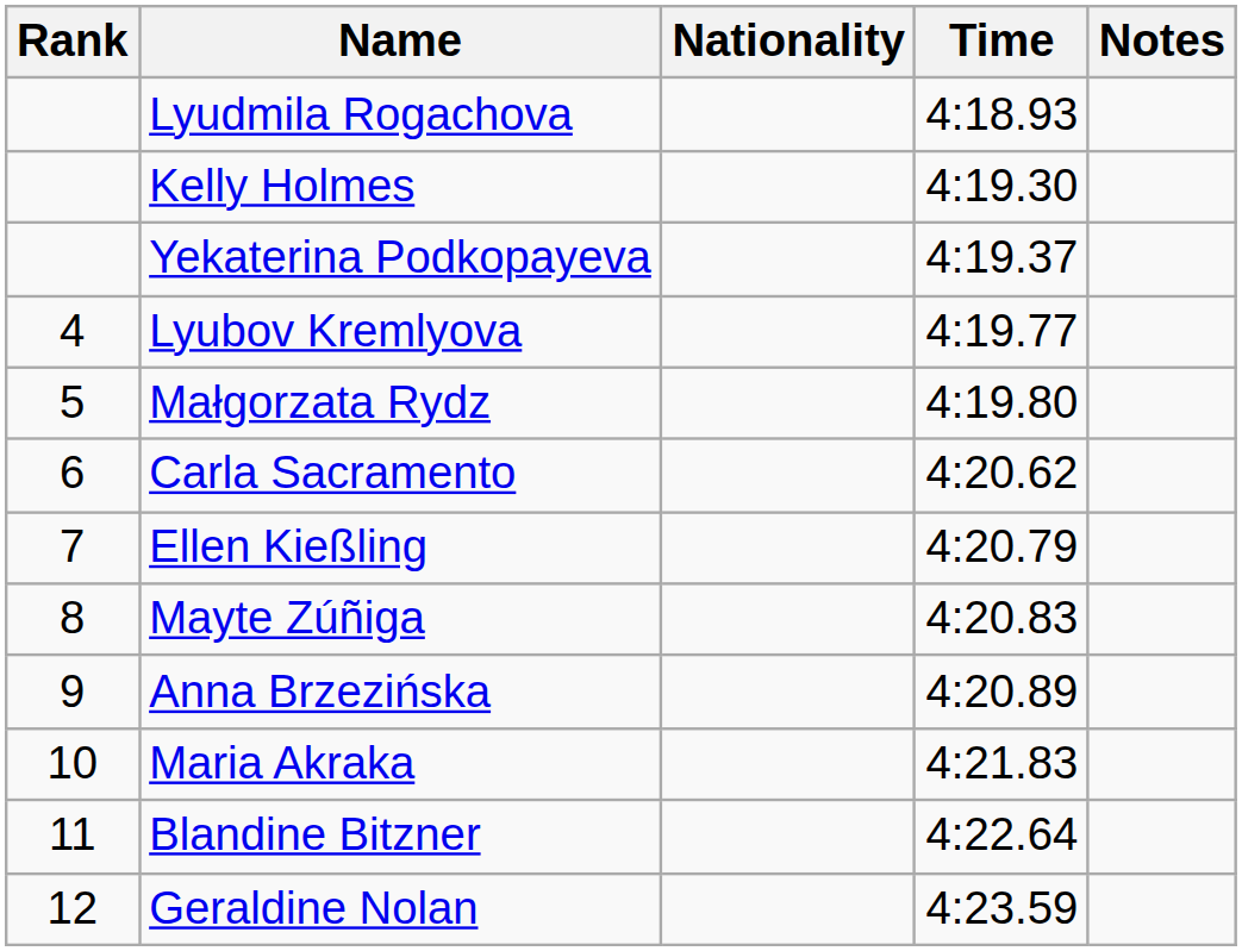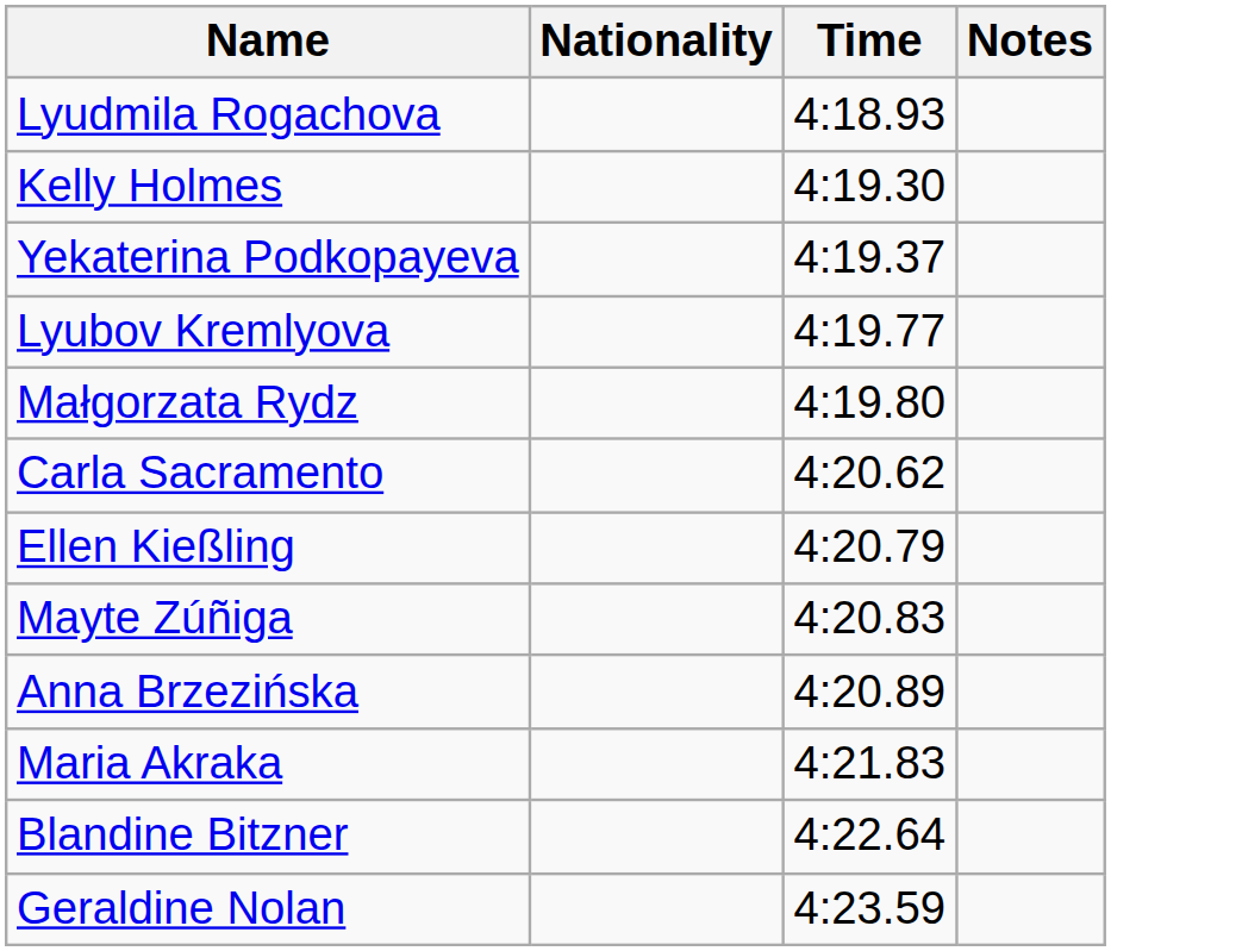- column: Rank | 4 | 5 | 6 | 7 | 8 | 9 | 10 | 11 | 12
